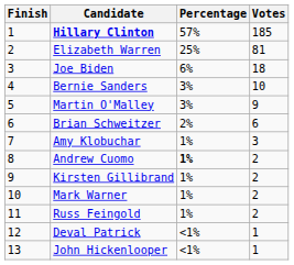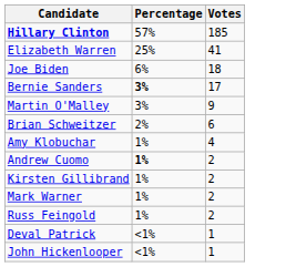- column: Finish | 1 | 2 | 3 | 4 | 5 | 6 | 7 | 8 | 9 | 10 | 11 | 12 | 13
Elizabeth Warren | Votes: 81 -> 41
Bernie Sanders | Percentage: normal -> bold
Bernie Sanders | Votes: 10 -> 17
Amy Klobuchar | Votes: 3 -> 4
